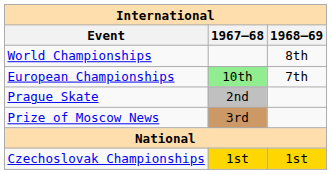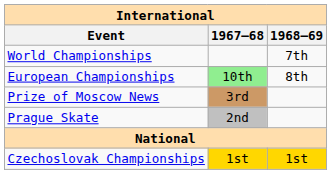World Championships | 1968–69: 8th -> 7th
European Championships | 1968–69: 7th -> 8th
rows swapped: Prague Skate <-> Prize of Moscow News
